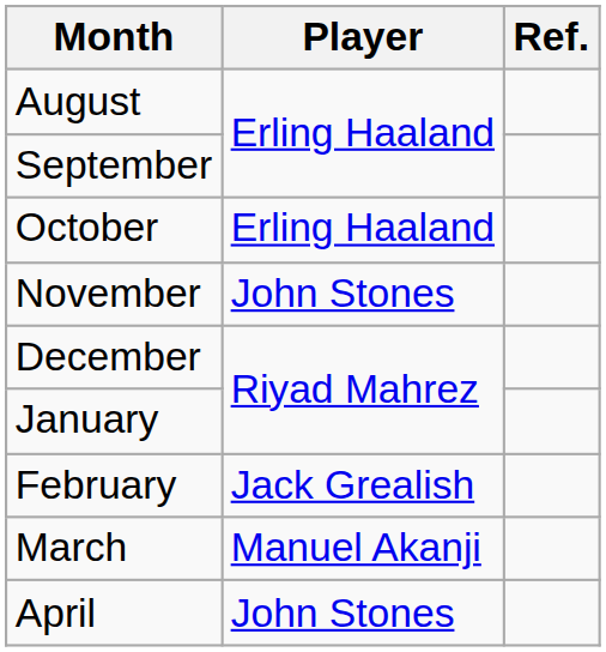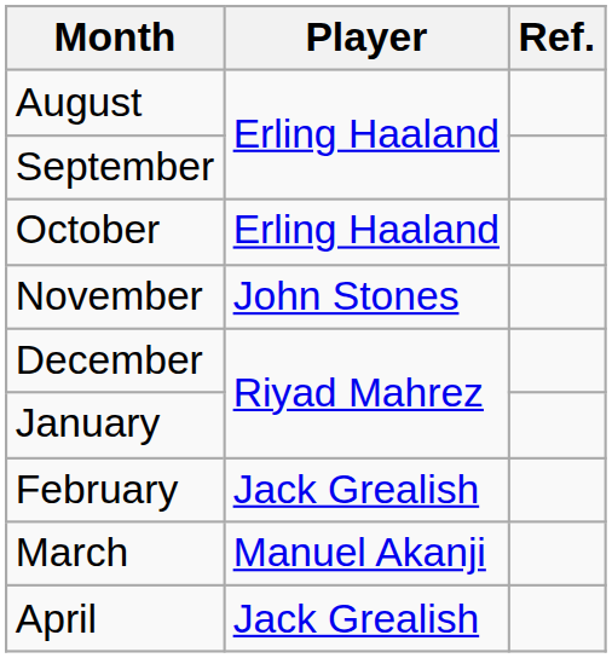April | Player: John Stones -> Jack Grealish
